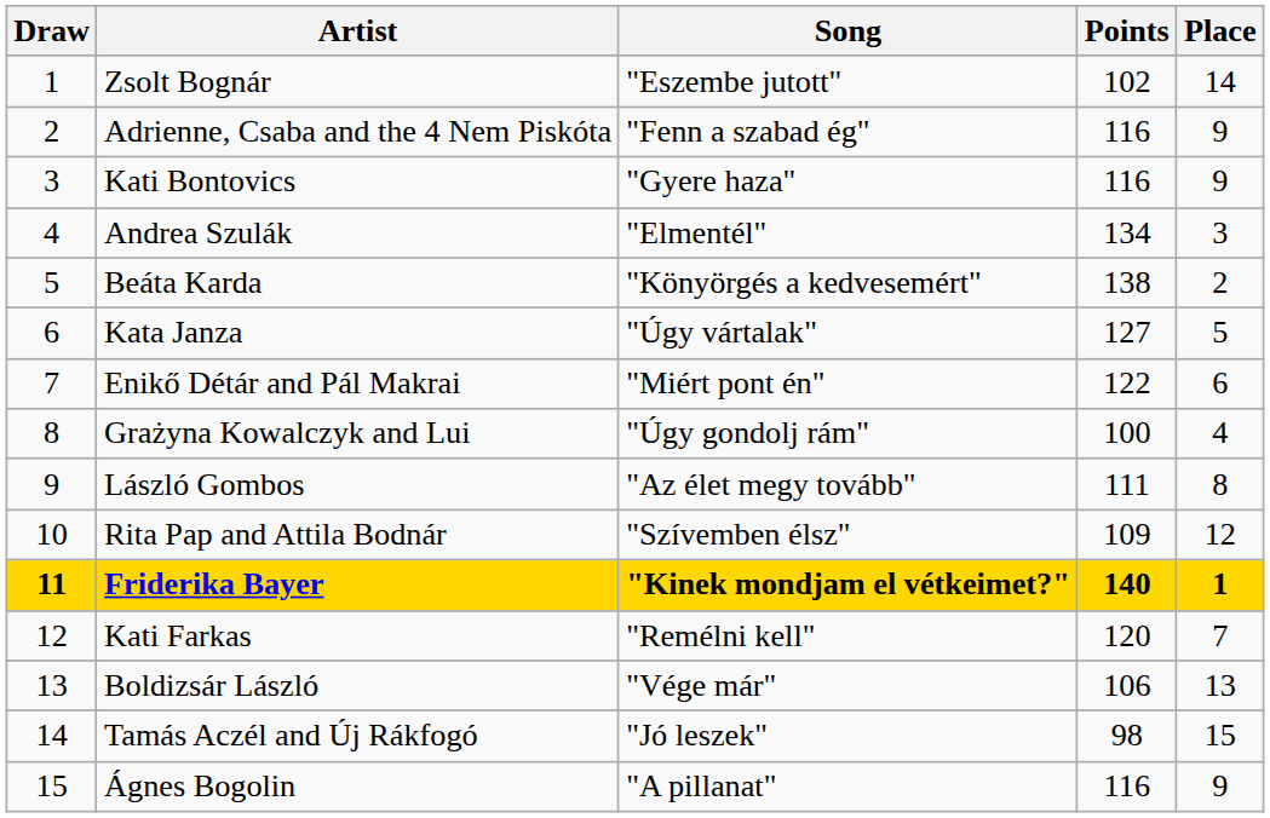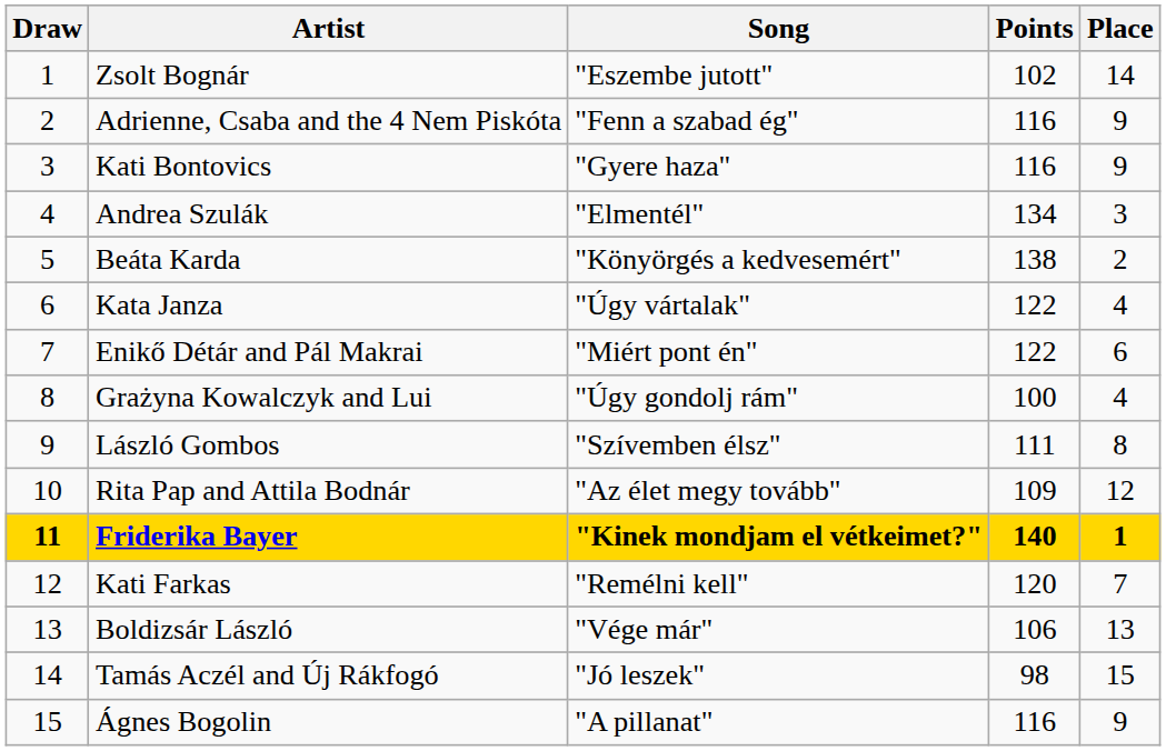Kata Janza | Points: 127 -> 122
Kata Janza | Place: 5 -> 4
László Gombos | Song: "Az élet megy tovább" -> "Szívemben élsz"
Rita Pap and Attila Bodnár | Song: "Szívemben élsz" -> "Az élet megy tovább"
